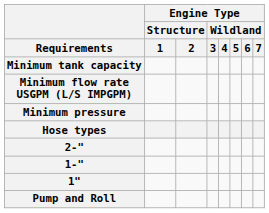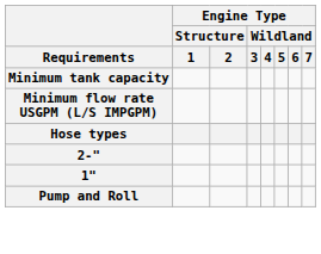- row: Minimum pressure
- row: 1-"
